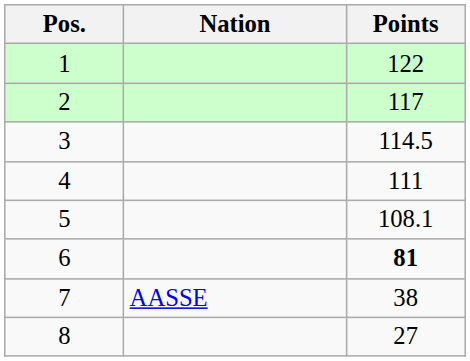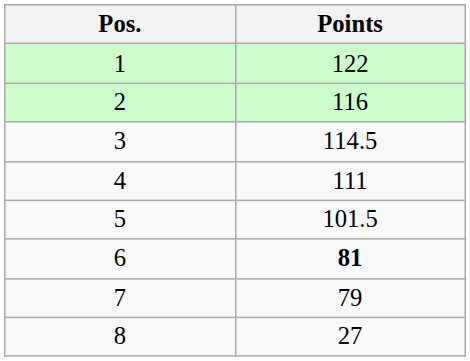- column: Nation | AASSE
2 | Points: 117 -> 116
5 | Points: 108.1 -> 101.5
7 | Points: 38 -> 79
